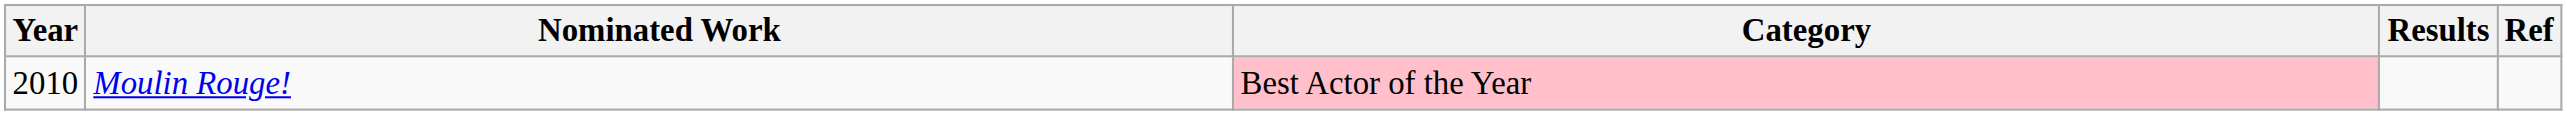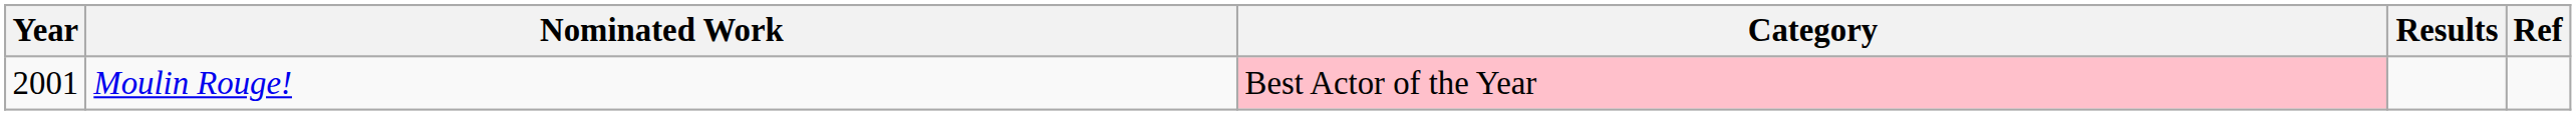Moulin Rouge! | Year: 2010 -> 2001
